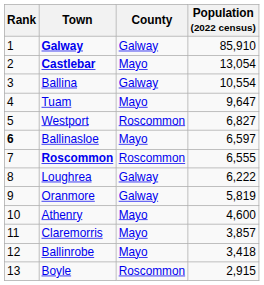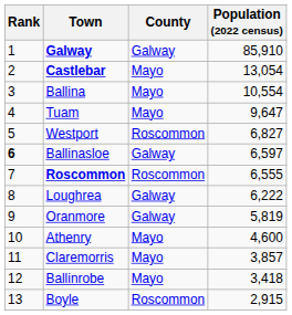Ballina | County: Galway -> Mayo
Ballinasloe | County: Mayo -> Galway
